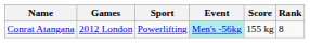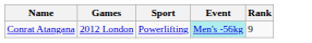- column: Score | 155 kg
Conrat Atangana | Rank: 8 -> 9
